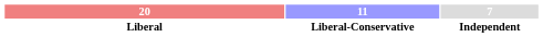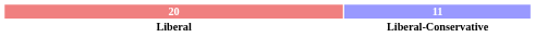- column: 7 | Independent
